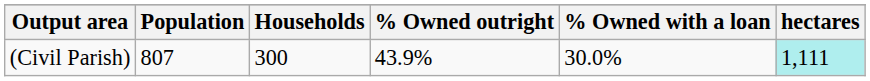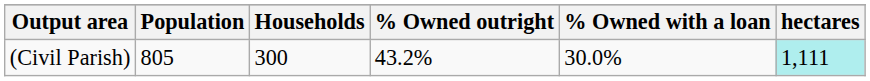(Civil Parish) | Population: 807 -> 805
(Civil Parish) | % Owned outright: 43.9% -> 43.2%
